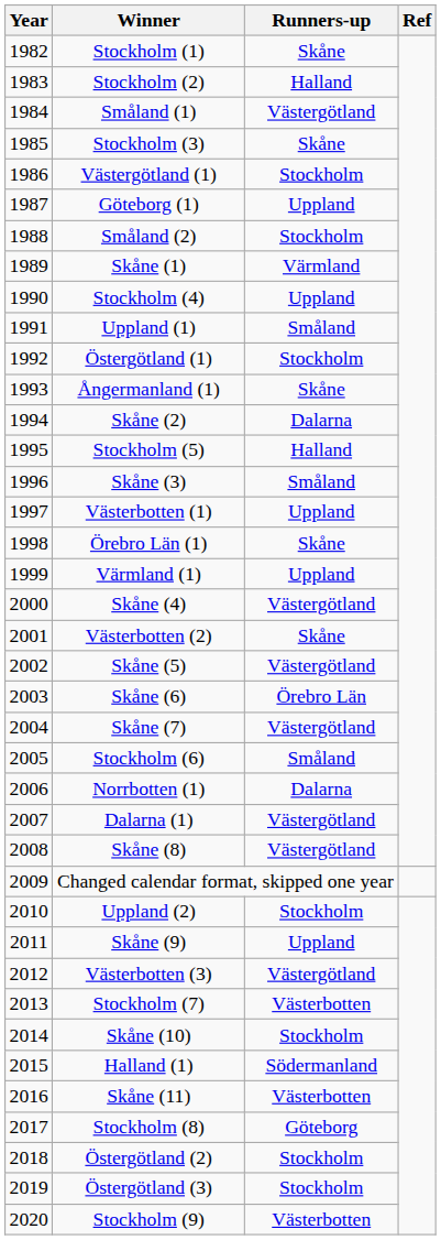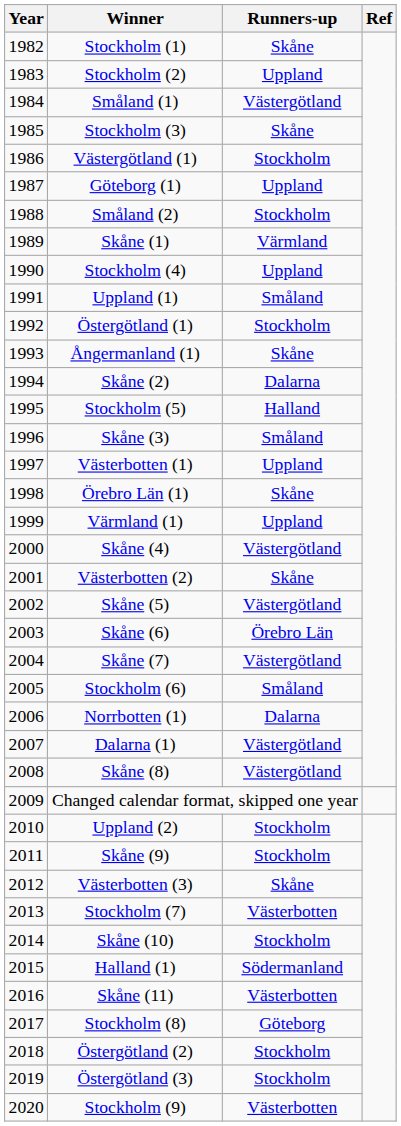Stockholm (2) | Runners-up: Halland -> Uppland
Skåne (9) | Runners-up: Uppland -> Stockholm
Västerbotten (3) | Runners-up: Västergötland -> Skåne
